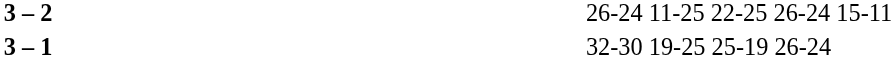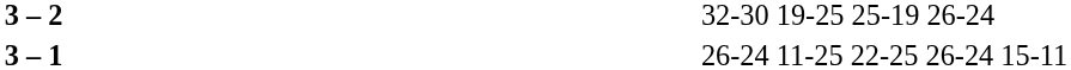3 – 2 | column 4: 26-24 11-25 22-25 26-24 15-11 -> 32-30 19-25 25-19 26-24
3 – 1 | column 4: 32-30 19-25 25-19 26-24 -> 26-24 11-25 22-25 26-24 15-11
